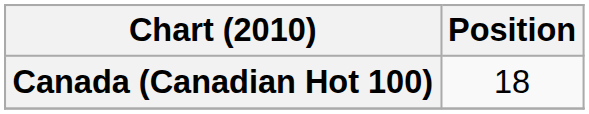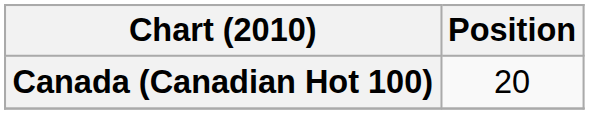Canada (Canadian Hot 100) | Position: 18 -> 20
